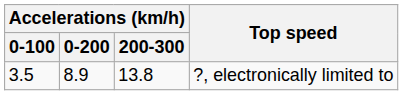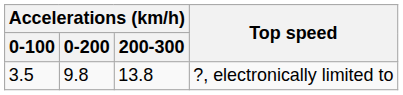?, electronically limited to | Accelerations (km/h) / 0-200: 8.9 -> 9.8
